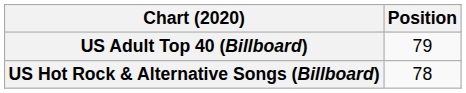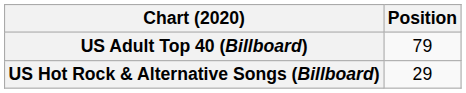US Hot Rock & Alternative Songs (Billboard) | Position: 78 -> 29
